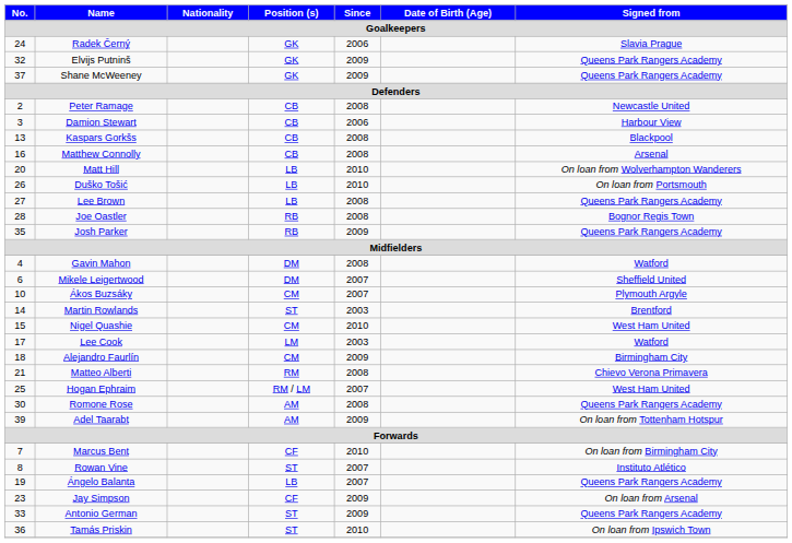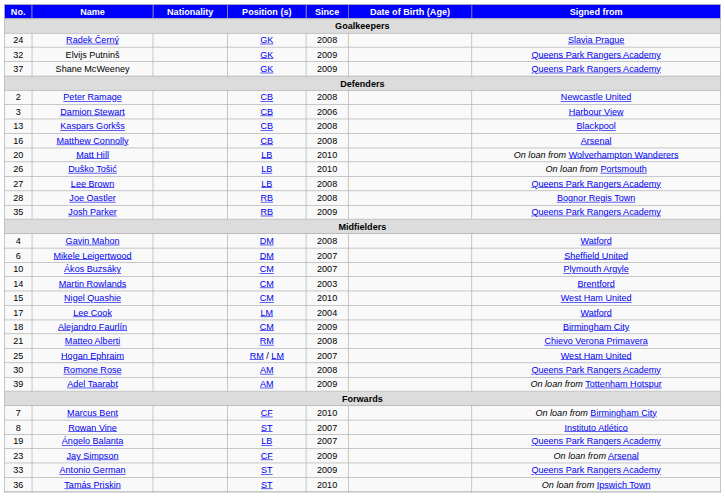Radek Černý | Since: 2006 -> 2008
Martin Rowlands | Position (s): ST -> CM
Lee Cook | Since: 2003 -> 2004
